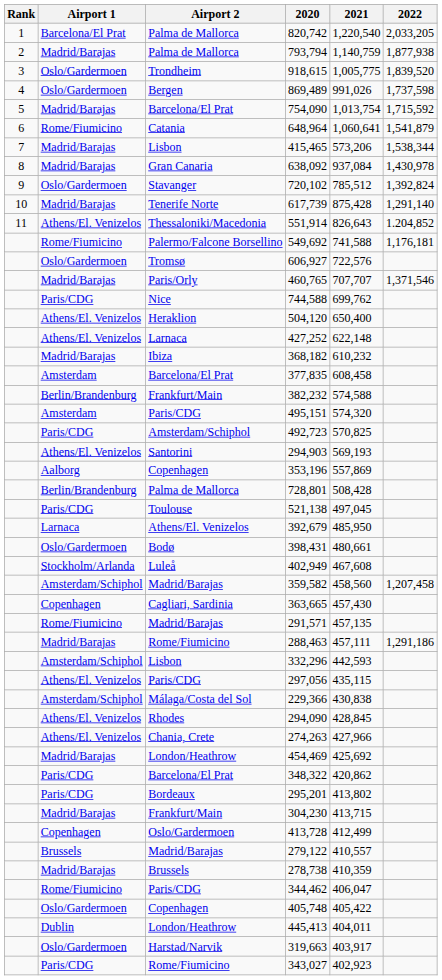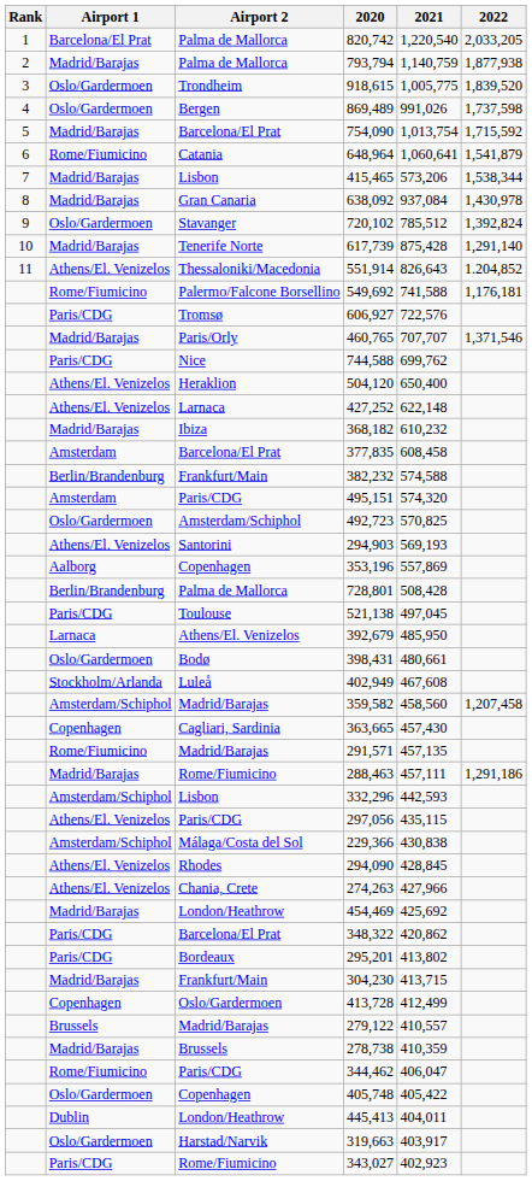606,927 | Airport 1: Oslo/Gardermoen -> Paris/CDG
492,723 | Airport 1: Paris/CDG -> Oslo/Gardermoen
